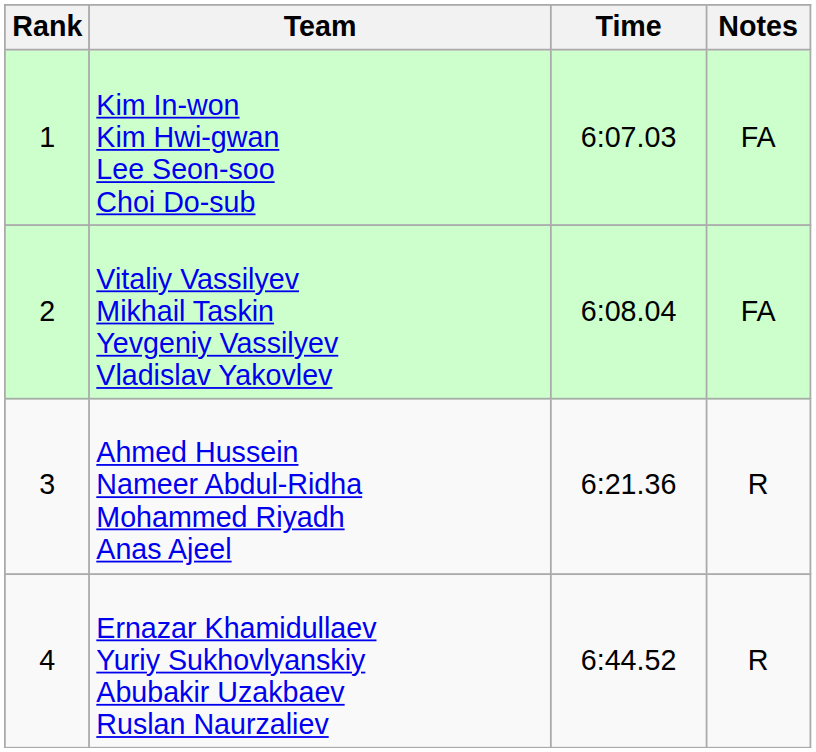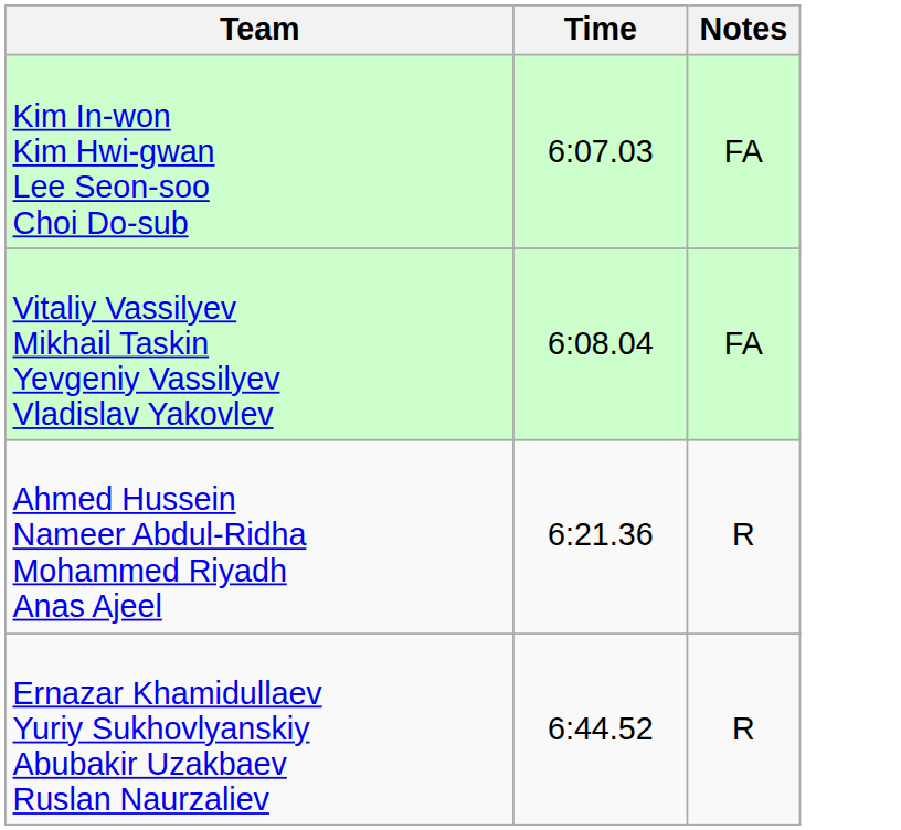- column: Rank | 1 | 2 | 3 | 4
